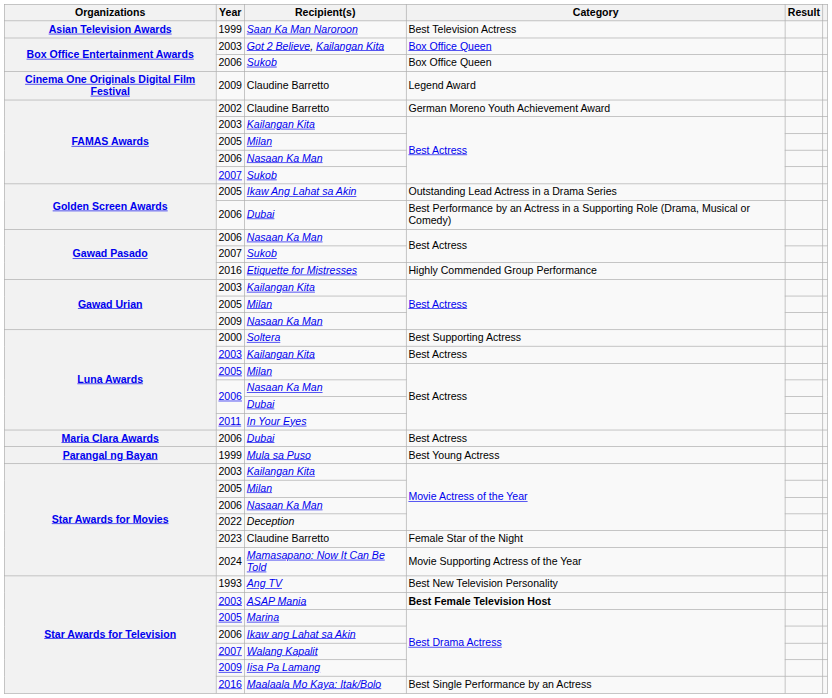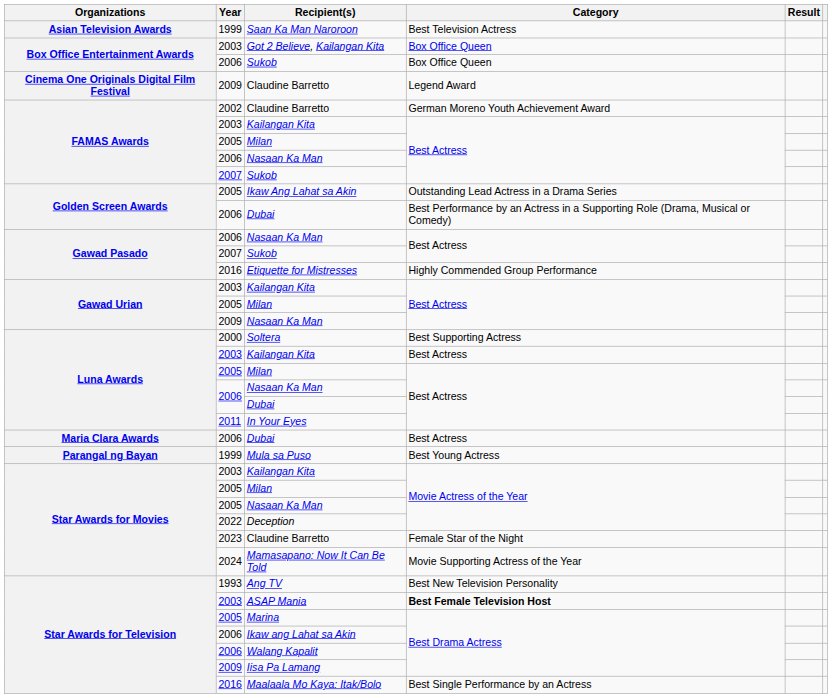Star Awards for Movies / Nasaan Ka Man | Year: 2006 -> 2005
Walang Kapalit | Year: 2007 -> 2006
